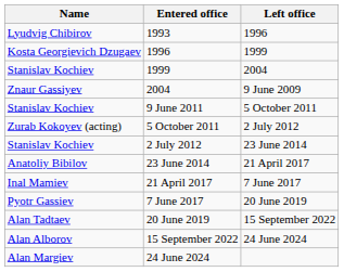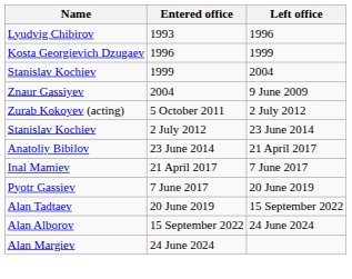- row: Stanislav Kochiev | 9 June 2011 | 5 October 2011
